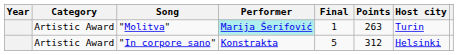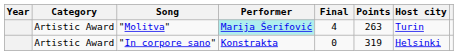"Molitva" | Final: 1 -> 4
"In corpore sano" | Final: 5 -> 0
"In corpore sano" | Points: 312 -> 319
